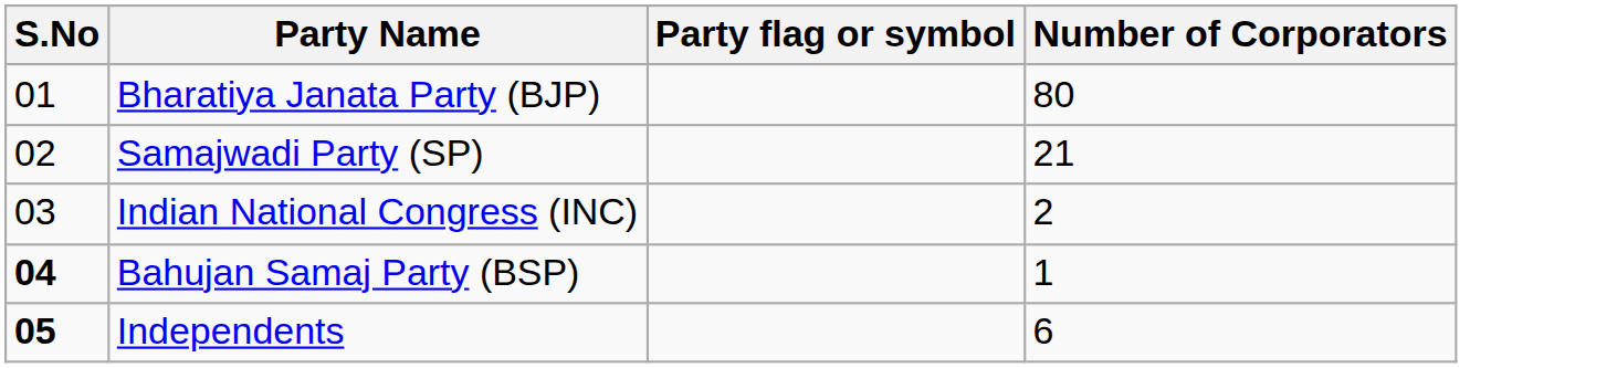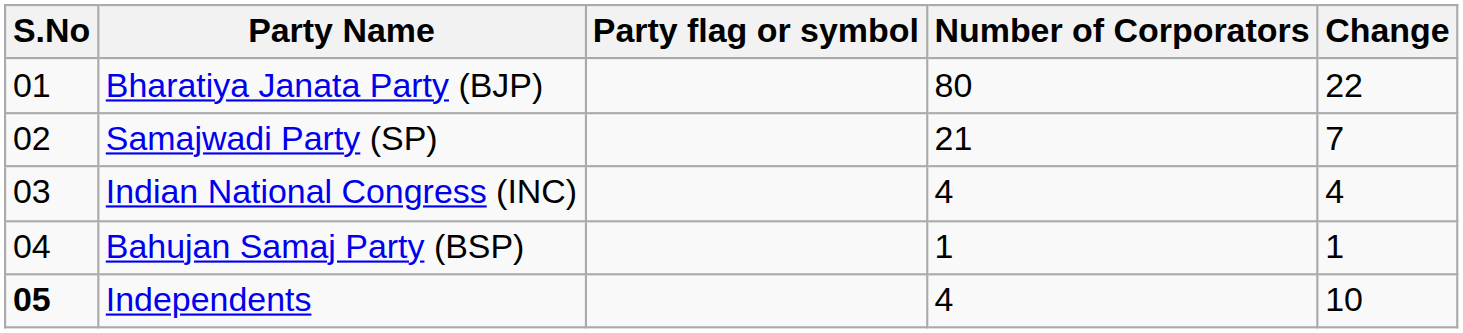+ column: Change | 22 | 7 | 4 | 1 | 10
Indian National Congress (INC) | Number of Corporators: 2 -> 4
Bahujan Samaj Party (BSP) | S.No: bold -> normal
Independents | Number of Corporators: 6 -> 4
